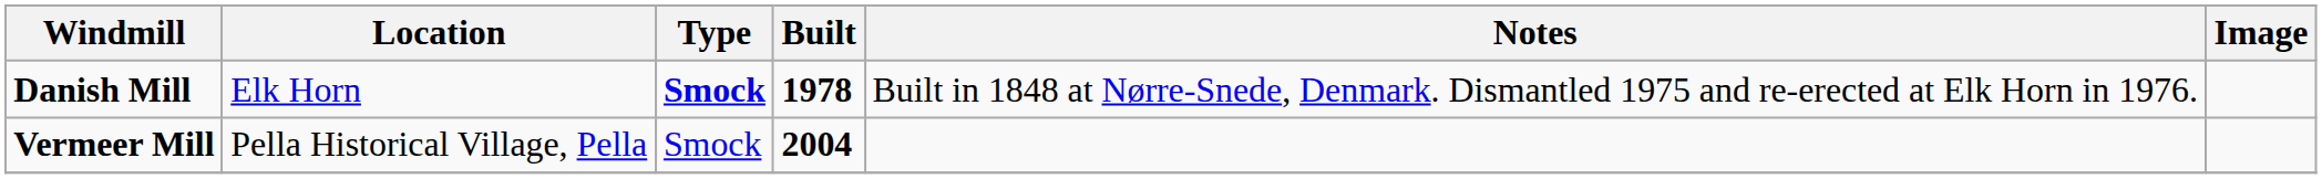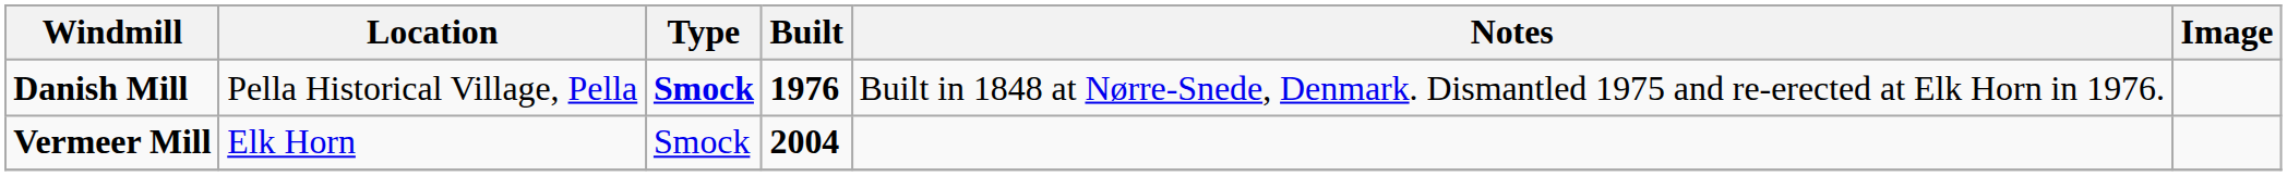Danish Mill | Location: Elk Horn -> Pella Historical Village, Pella
Danish Mill | Built: 1978 -> 1976
Vermeer Mill | Location: Pella Historical Village, Pella -> Elk Horn
